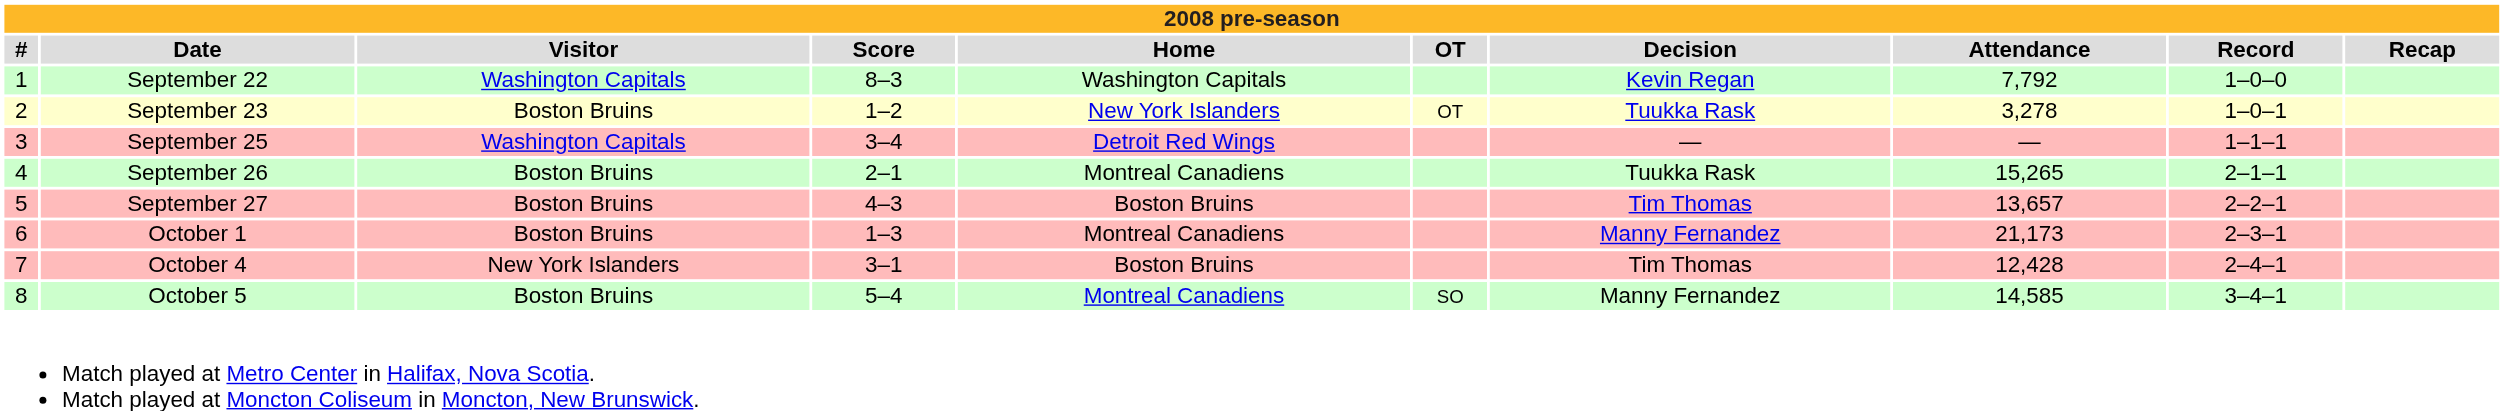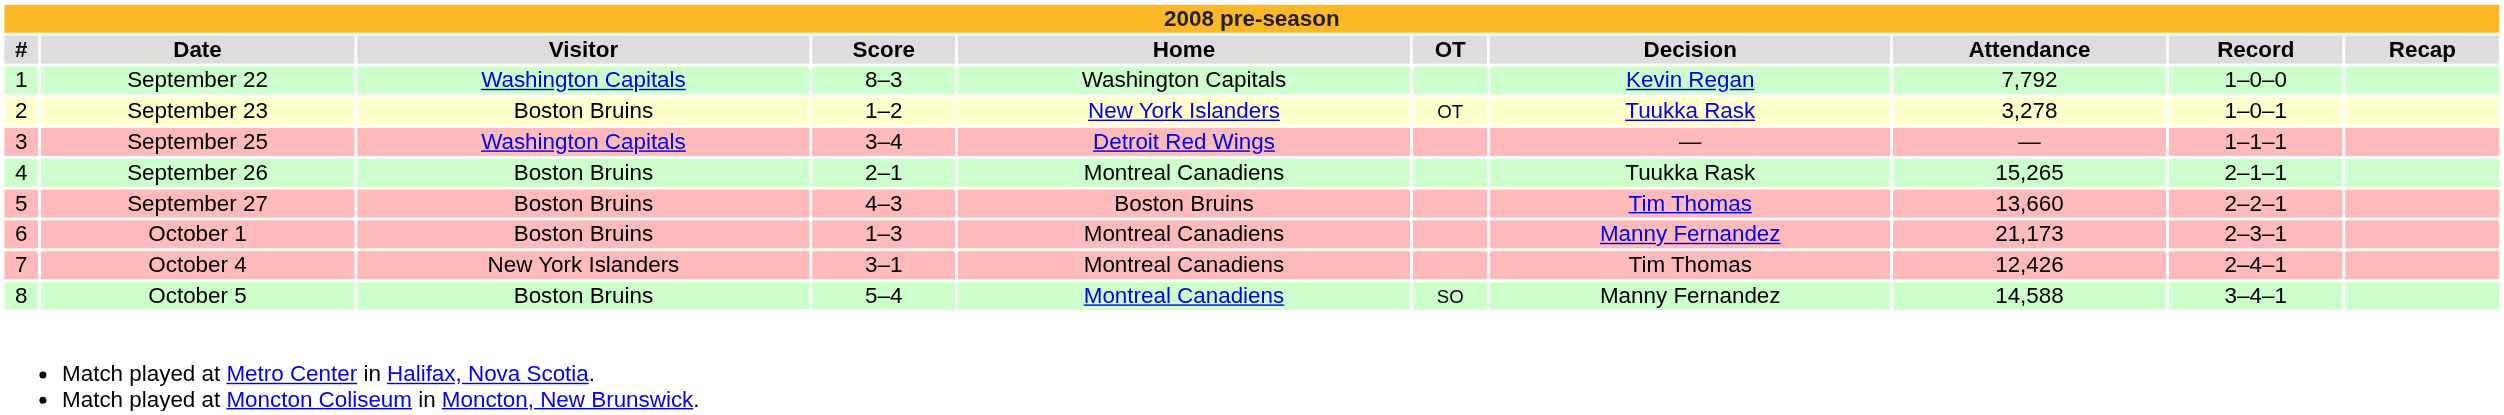September 27 | Attendance: 13,657 -> 13,660
October 4 | Home: Boston Bruins -> Montreal Canadiens
October 4 | Attendance: 12,428 -> 12,426
October 5 | Attendance: 14,585 -> 14,588
